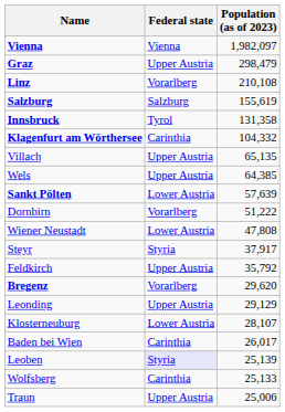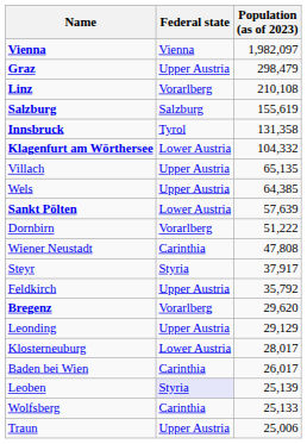Klagenfurt am Wörthersee | Federal state: Carinthia -> Lower Austria
Wiener Neustadt | Federal state: Lower Austria -> Carinthia
Klosterneuburg | Population (as of 2023): 28,107 -> 28,017
